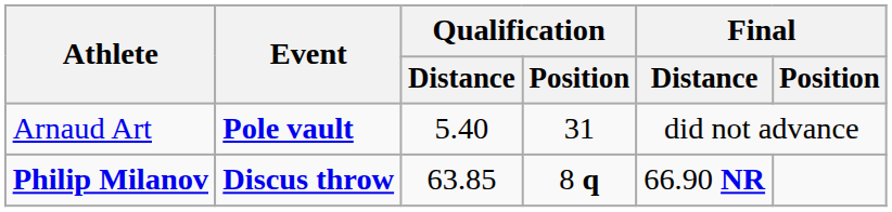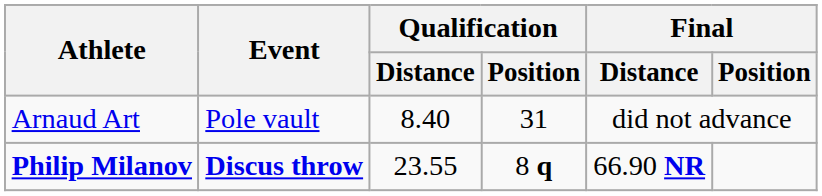Arnaud Art | Event: bold -> normal
Arnaud Art | Qualification / Distance: 5.40 -> 8.40
Philip Milanov | Qualification / Distance: 63.85 -> 23.55
